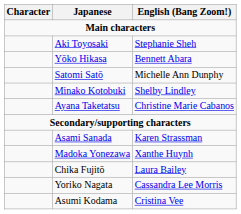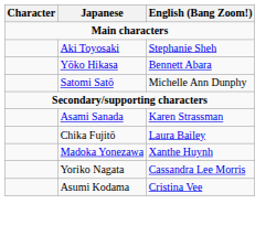- row: Minako Kotobuki | Shelby Lindley
- row: Ayana Taketatsu | Christine Marie Cabanos
rows swapped: Madoka Yonezawa <-> Chika Fujitō
